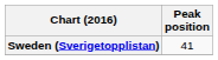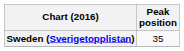Sweden (Sverigetopplistan) | Peak position: 41 -> 35
